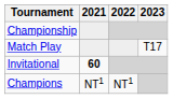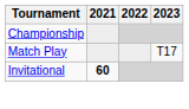- row: Champions | NT1 | NT1
